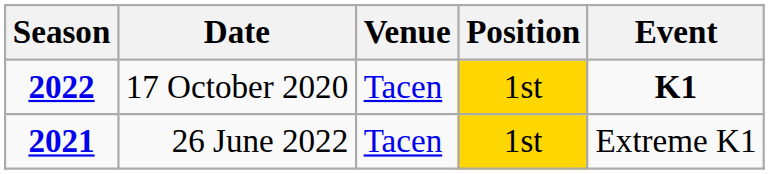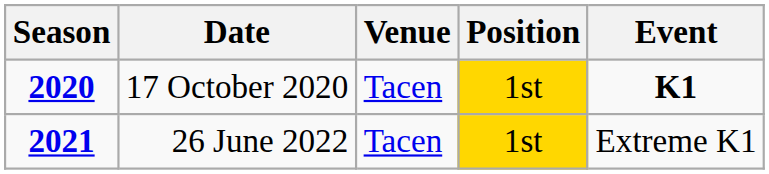17 October 2020 | Season: 2022 -> 2020
